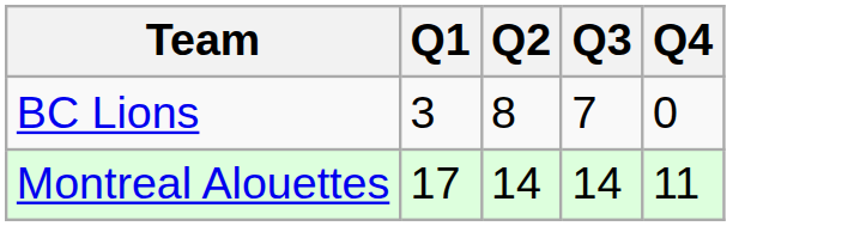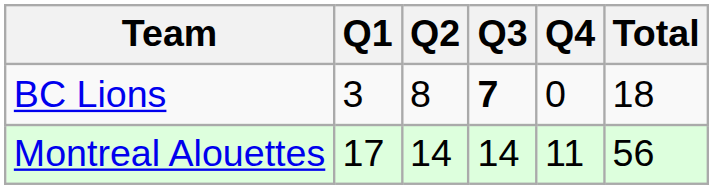+ column: Total | 18 | 56
BC Lions | Q3: normal -> bold
